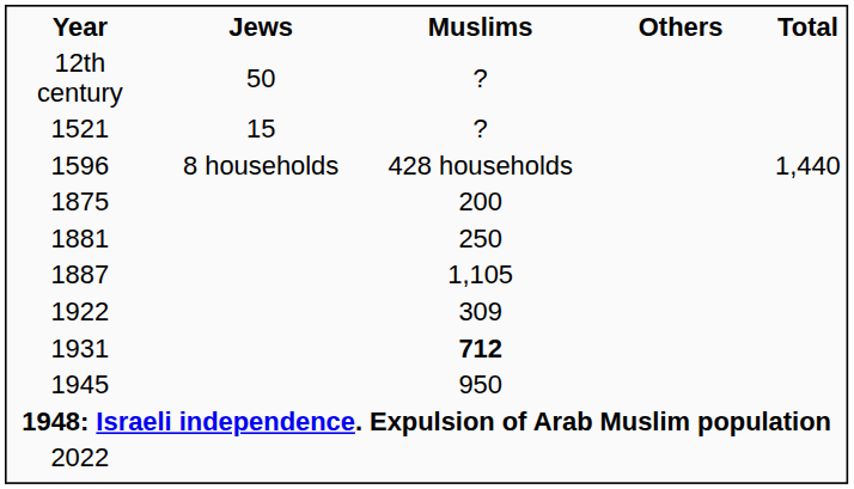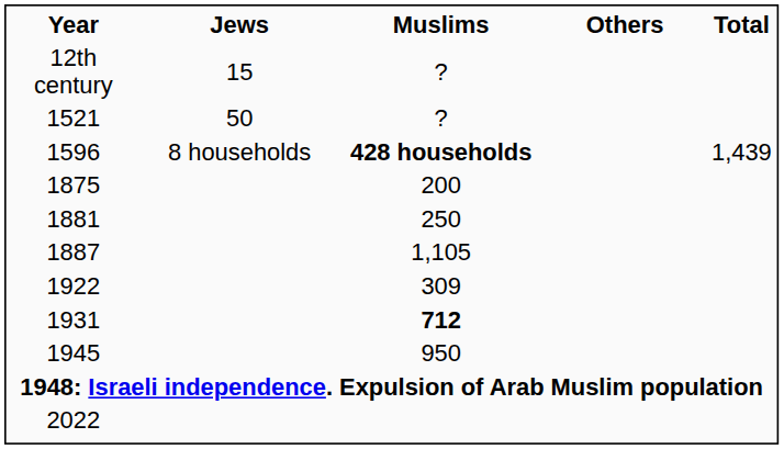12th century | Jews: 50 -> 15
1521 | Jews: 15 -> 50
1596 | Muslims: normal -> bold
1596 | Total: 1,440 -> 1,439
